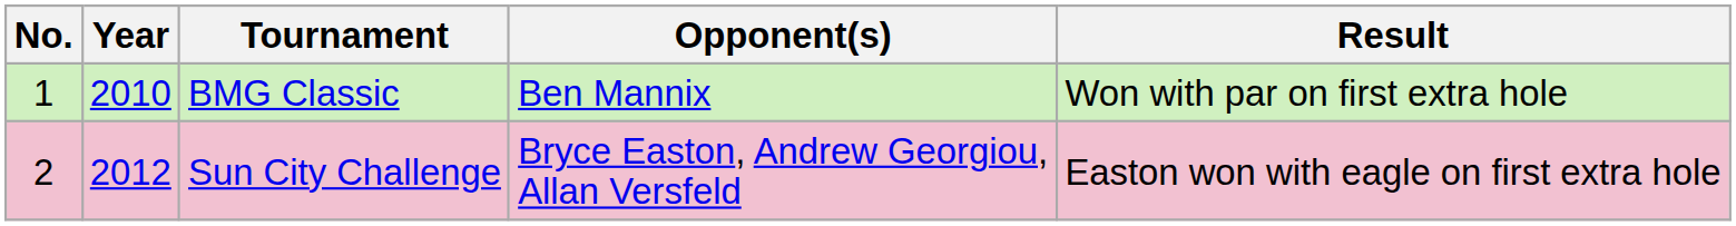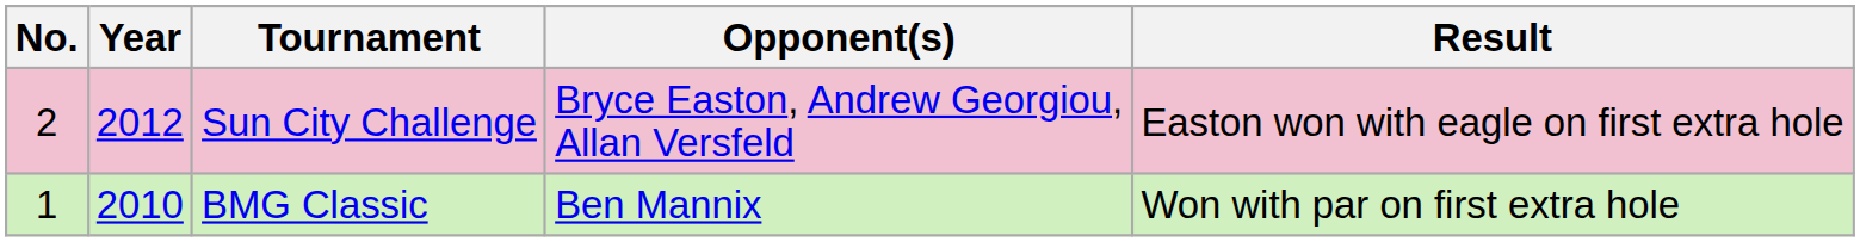rows swapped: BMG Classic <-> Sun City Challenge
